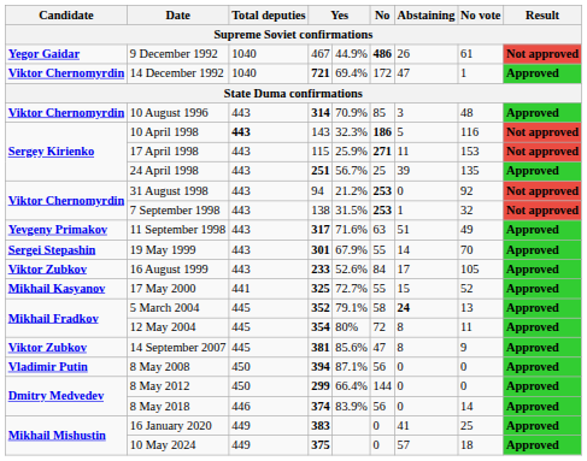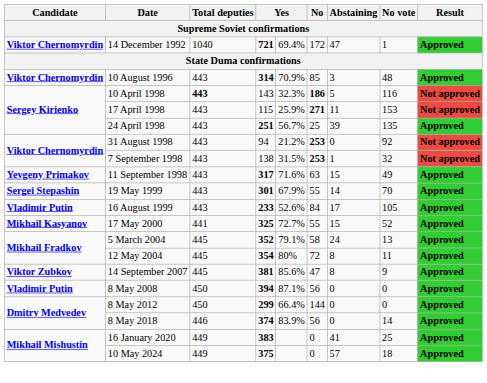- row: Yegor Gaidar | 9 December 1992 | 1040 | 467 | 44.9% | 486 | 26 | 61 | Not approved
11 September 1998 | Abstaining: 51 -> 15
16 August 1999 | Candidate: Viktor Zubkov -> Vladimir Putin
5 March 2004 | Abstaining: bold -> normal
